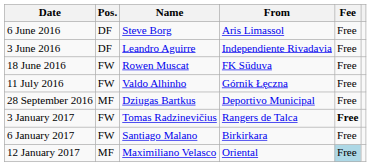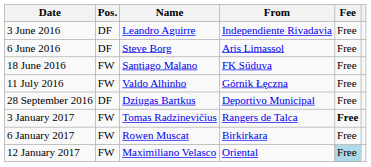rows swapped: 3 June 2016 <-> 6 June 2016
18 June 2016 | Name: Rowen Muscat -> Santiago Malano
28 September 2016 | Pos.: MF -> DF
6 January 2017 | Name: Santiago Malano -> Rowen Muscat
12 January 2017 | Pos.: MF -> FW
